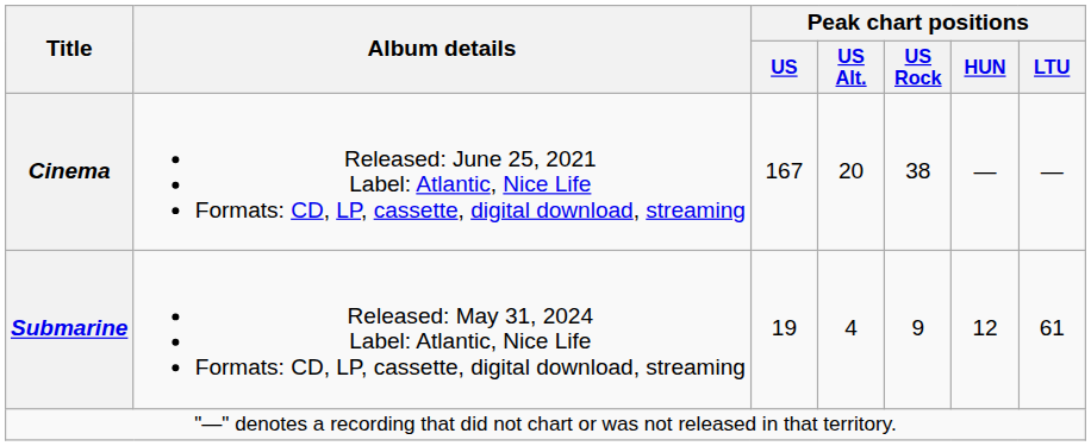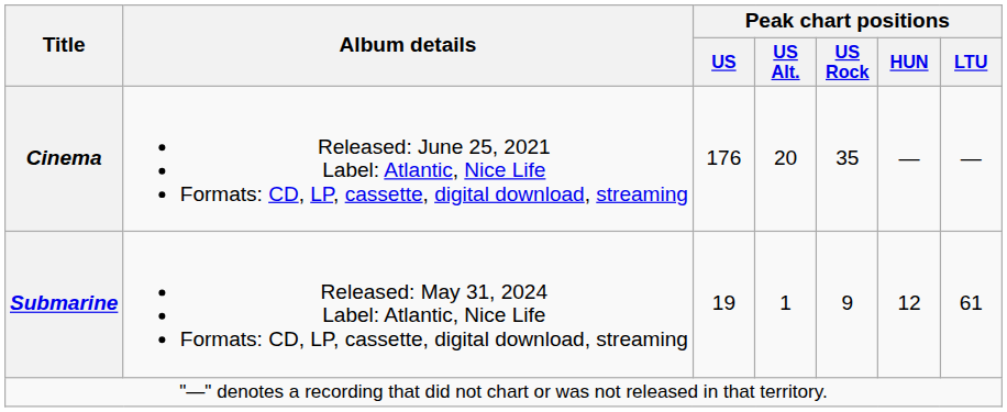Cinema | Peak chart positions / US: 167 -> 176
Cinema | Peak chart positions / US Rock: 38 -> 35
Submarine | Peak chart positions / US Alt.: 4 -> 1
